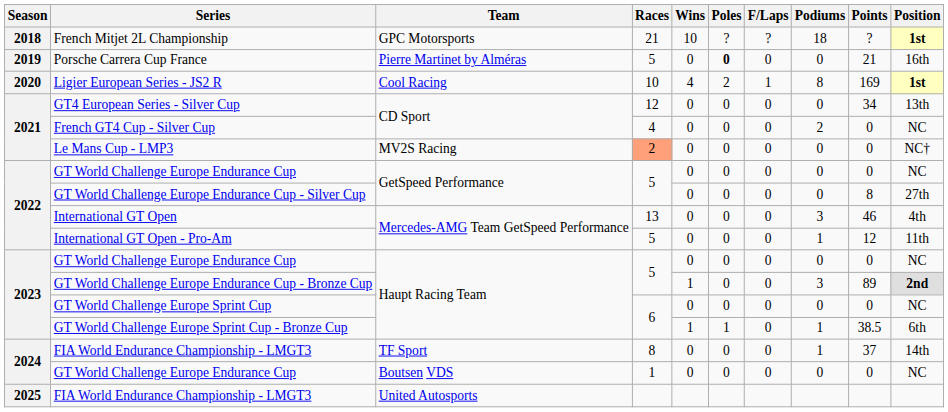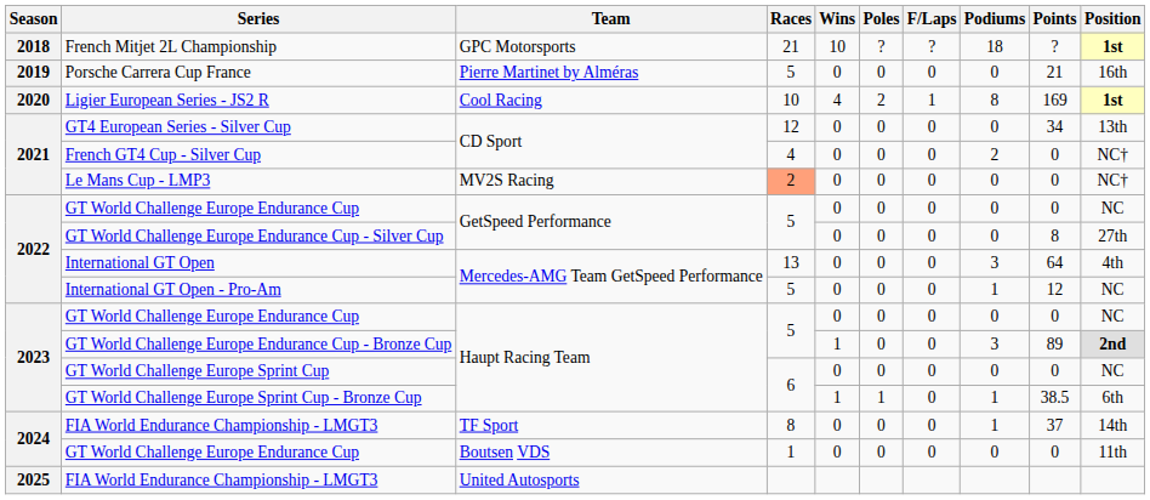Porsche Carrera Cup France | Poles: bold -> normal
French GT4 Cup - Silver Cup | Position: NC -> NC†
International GT Open | Points: 46 -> 64
International GT Open - Pro-Am | Position: 11th -> NC
GT World Challenge Europe Endurance Cup / Boutsen VDS | Position: NC -> 11th
